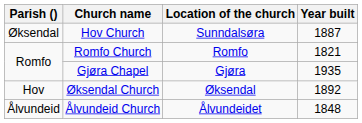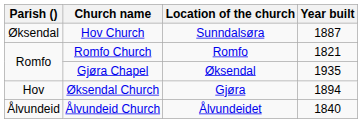Gjøra Chapel | Location of the church: Gjøra -> Øksendal
Øksendal Church | Location of the church: Øksendal -> Gjøra
Øksendal Church | Year built: 1892 -> 1894
Ålvundeid Church | Year built: 1848 -> 1840
